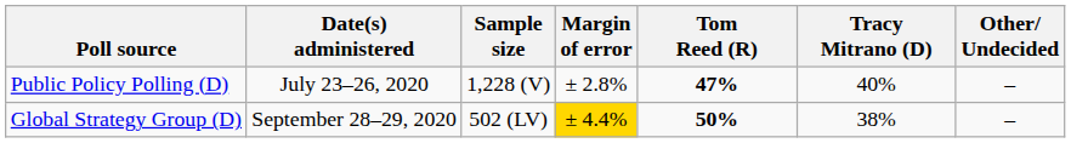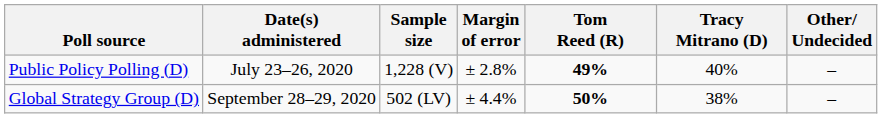Public Policy Polling (D) | Tom Reed (R): 47% -> 49%
Global Strategy Group (D) | Margin of error: gold background -> no background
